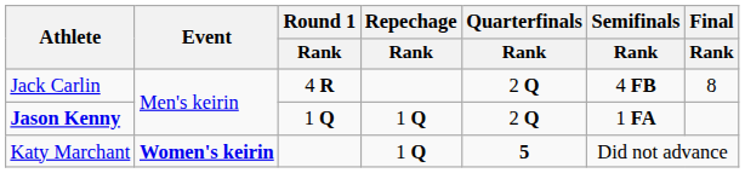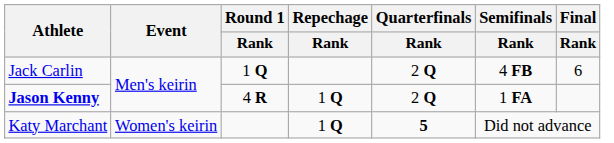Jack Carlin | Round 1 / Rank: 4 R -> 1 Q
Jack Carlin | Final / Rank: 8 -> 6
Jason Kenny | Round 1 / Rank: 1 Q -> 4 R
Katy Marchant | Event: bold -> normal
